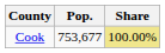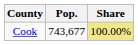Cook | Pop.: 753,677 -> 743,677
